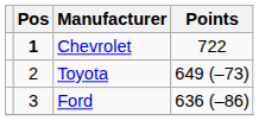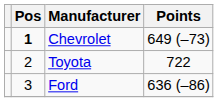Chevrolet | Points: 722 -> 649 (–73)
Toyota | Points: 649 (–73) -> 722
